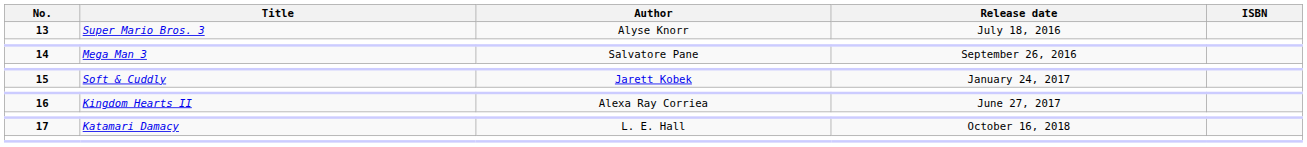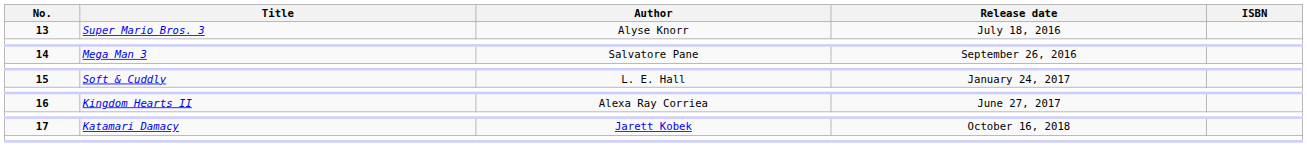15 | Author: Jarett Kobek -> L. E. Hall
17 | Author: L. E. Hall -> Jarett Kobek
